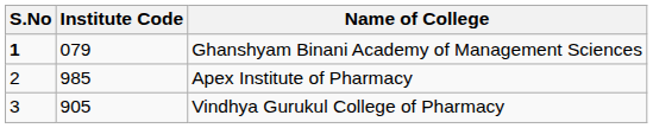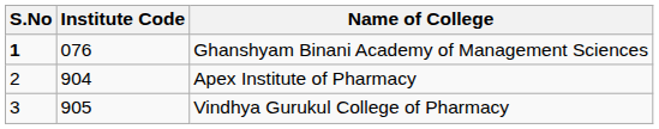Ghanshyam Binani Academy of Management Sciences | Institute Code: 079 -> 076
Apex Institute of Pharmacy | Institute Code: 985 -> 904
